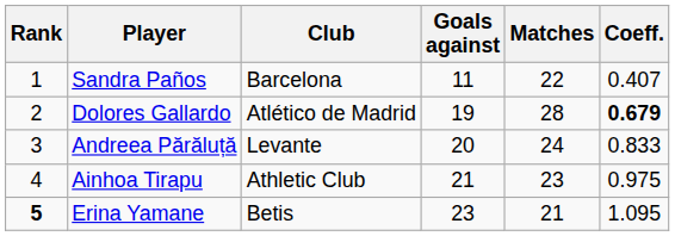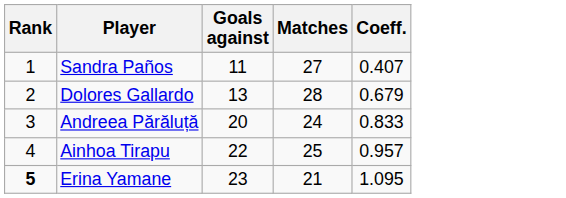- column: Club | Barcelona | Atlético de Madrid | Levante | Athletic Club | Betis
Sandra Paños | Matches: 22 -> 27
Dolores Gallardo | Goals against: 19 -> 13
Dolores Gallardo | Coeff.: bold -> normal
Ainhoa Tirapu | Goals against: 21 -> 22
Ainhoa Tirapu | Matches: 23 -> 25
Ainhoa Tirapu | Coeff.: 0.975 -> 0.957
